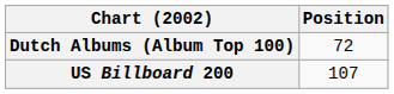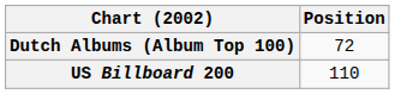US Billboard 200 | Position: 107 -> 110
